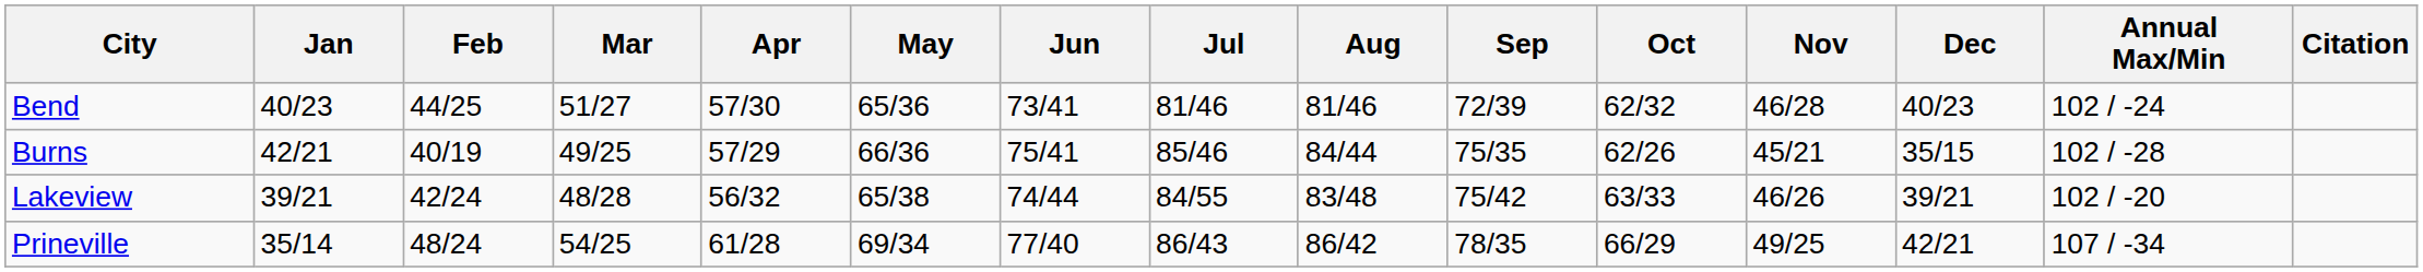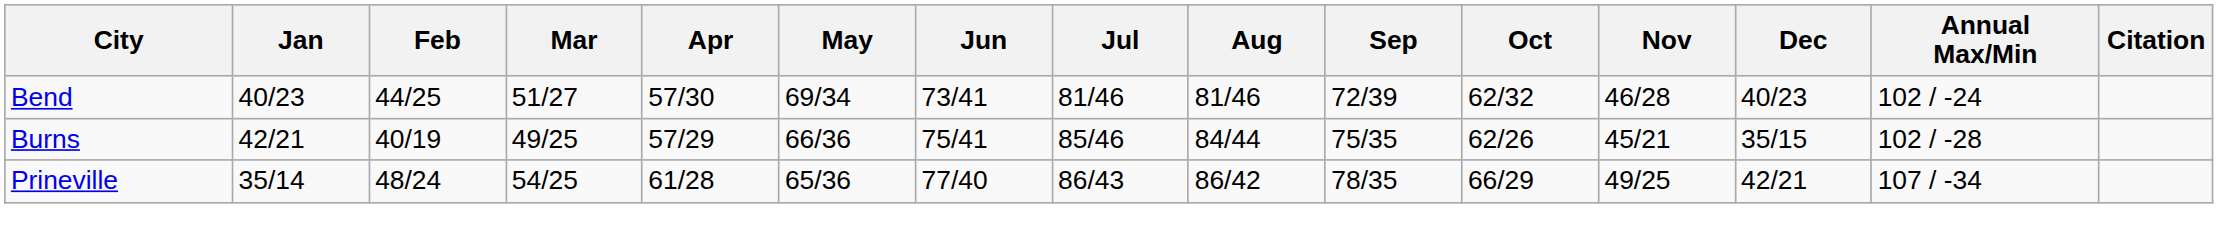Bend | May: 65/36 -> 69/34
- row: Lakeview | 39/21 | 42/24 | 48/28 | 56/32 | 65/38 | 74/44 | 84/55 | 83/48 | 75/42 | 63/33 | 46/26 | 39/21 | 102 / -20
Prineville | May: 69/34 -> 65/36
